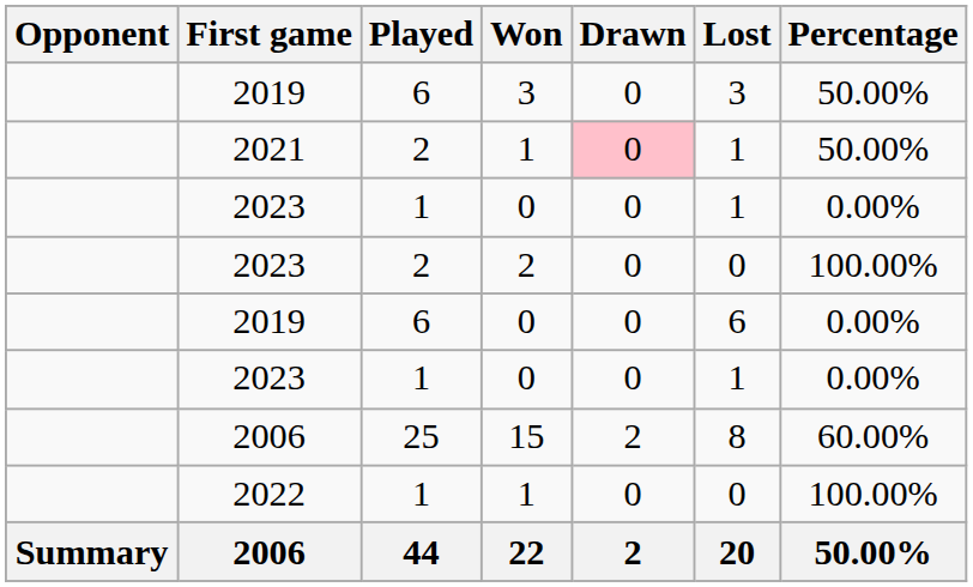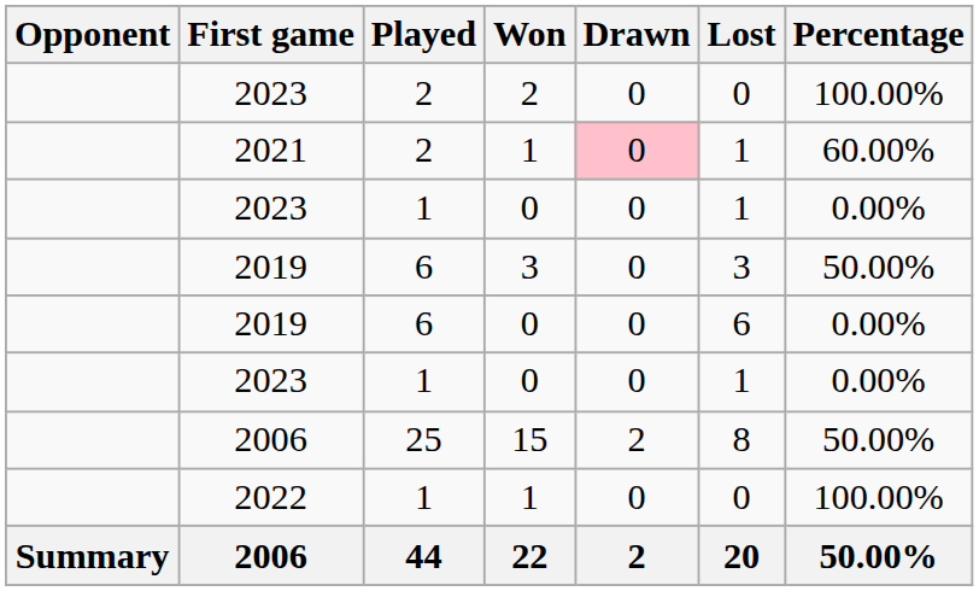rows swapped: 2023 / 2 <-> 2019 / 3
2021 | Percentage: 50.00% -> 60.00%
2006 / 15 | Percentage: 60.00% -> 50.00%
